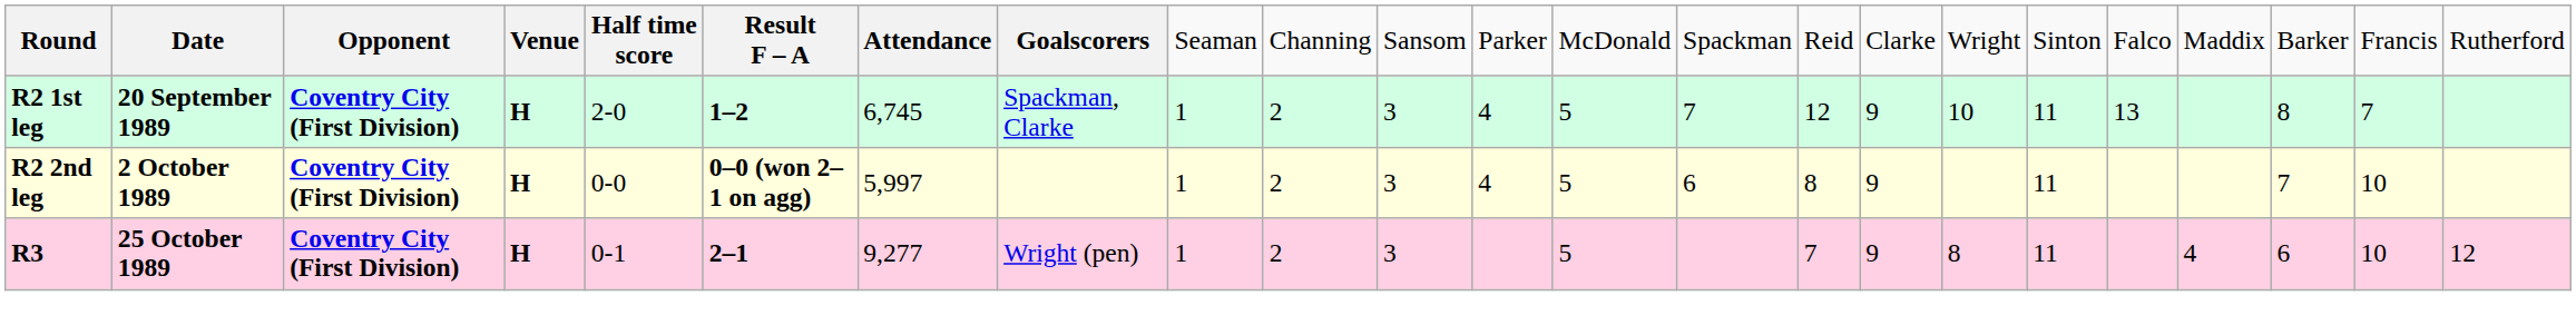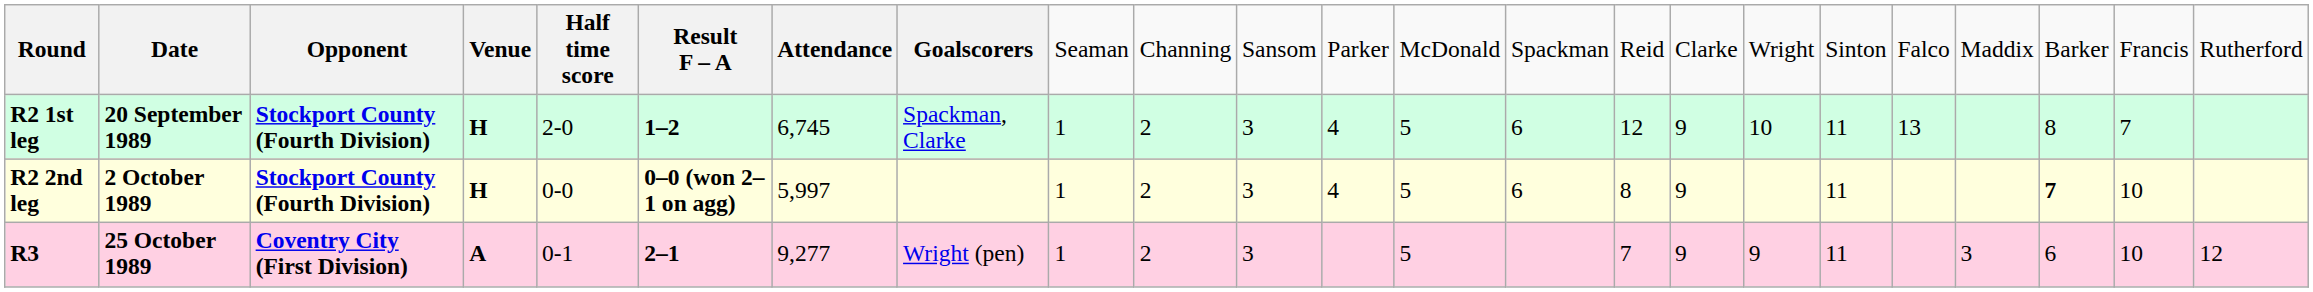R2 1st leg | column 3: Coventry City (First Division) -> Stockport County (Fourth Division)
R2 1st leg | column 14: 7 -> 6
R2 2nd leg | column 3: Coventry City (First Division) -> Stockport County (Fourth Division)
R2 2nd leg | column 21: normal -> bold
R3 | column 4: H -> A
R3 | column 17: 8 -> 9
R3 | column 20: 4 -> 3
